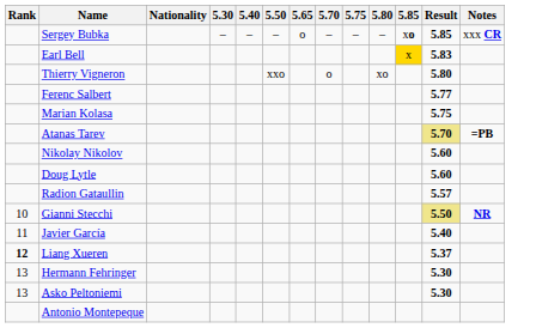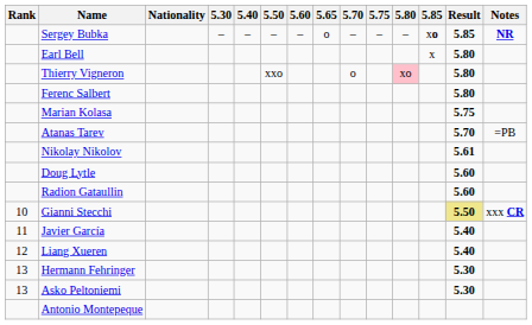+ column: 5.60 | –
Sergey Bubka | Notes: xxx CR -> NR
Earl Bell | 5.85: gold background -> no background
Earl Bell | Result: 5.83 -> 5.80
Thierry Vigneron | 5.80: no background -> pink background
Ferenc Salbert | Result: 5.77 -> 5.80
Atanas Tarev | Result: khaki background -> no background
Atanas Tarev | Notes: bold -> normal
Nikolay Nikolov | Result: 5.60 -> 5.61
Radion Gataullin | Result: 5.57 -> 5.60
Gianni Stecchi | Notes: NR -> xxx CR
Liang Xueren | Rank: bold -> normal
Liang Xueren | Result: 5.37 -> 5.40
